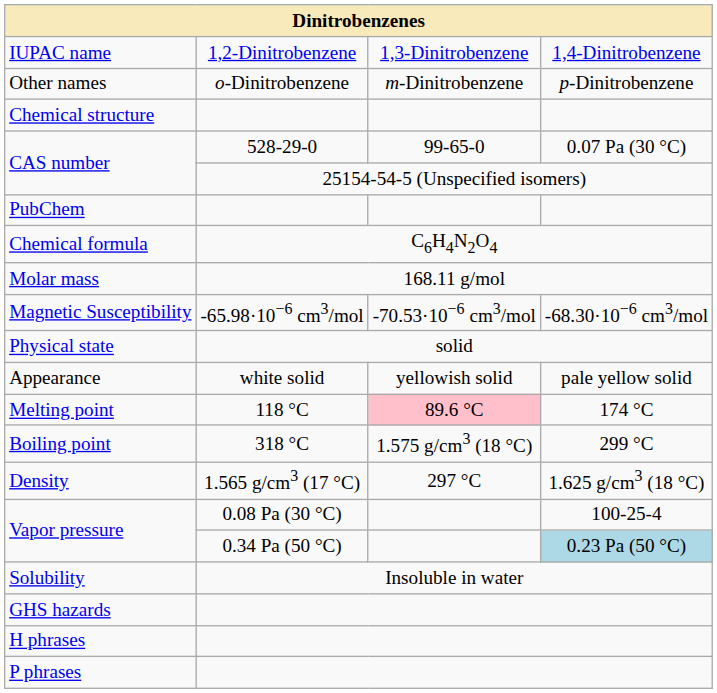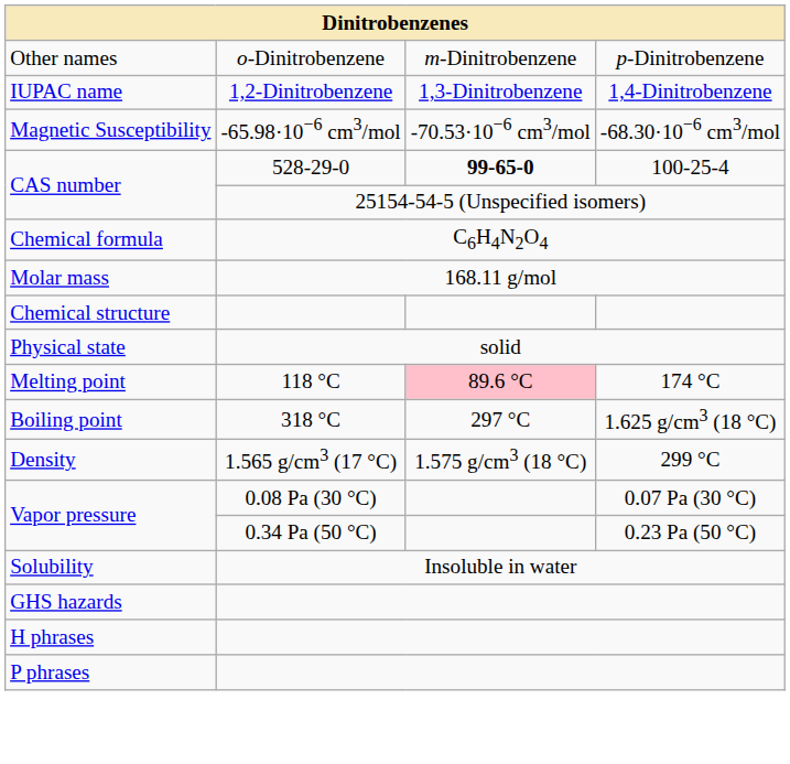rows swapped: IUPAC name <-> Other names
rows swapped: Chemical structure <-> Magnetic Susceptibility
CAS number / 528-29-0 | column 3: normal -> bold
CAS number / 528-29-0 | column 4: 0.07 Pa (30 °C) -> 100-25-4
- row: PubChem
- row: Appearance | white solid | yellowish solid | pale yellow solid
Boiling point | column 3: 1.575 g/cm3 (18 °C) -> 297 °C
Boiling point | column 4: 299 °C -> 1.625 g/cm3 (18 °C)
Density | column 3: 297 °C -> 1.575 g/cm3 (18 °C)
Density | column 4: 1.625 g/cm3 (18 °C) -> 299 °C
Vapor pressure / 0.08 Pa (30 °C) | column 4: 100-25-4 -> 0.07 Pa (30 °C)
Vapor pressure / 0.34 Pa (50 °C) | column 4: lightblue background -> no background
